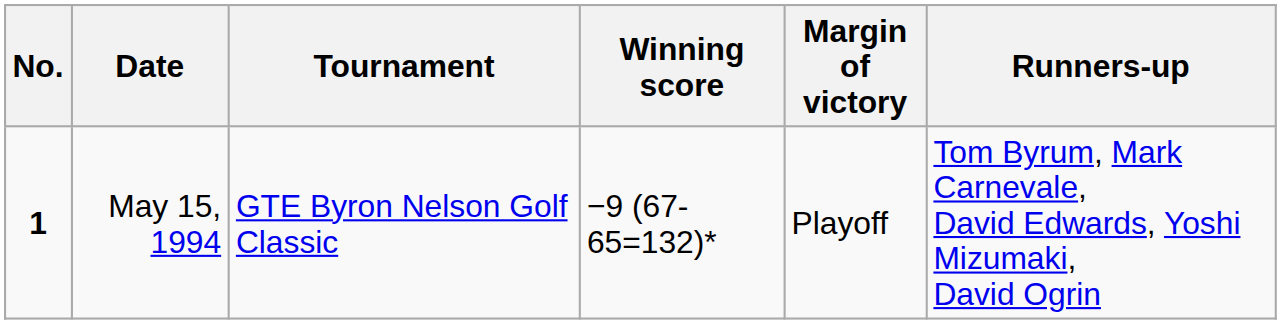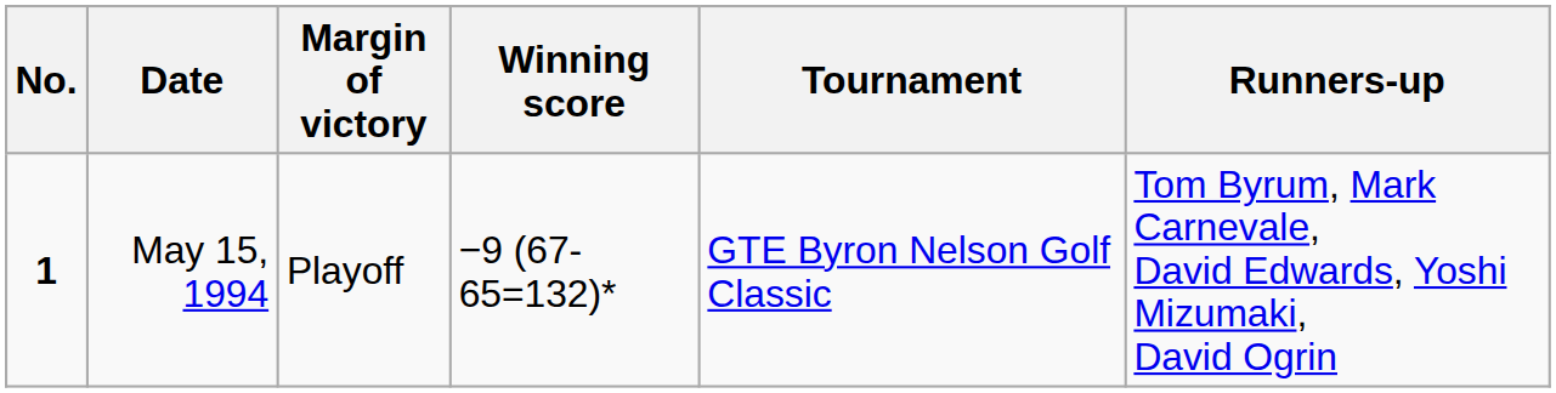columns swapped: Tournament <-> Margin of victory
